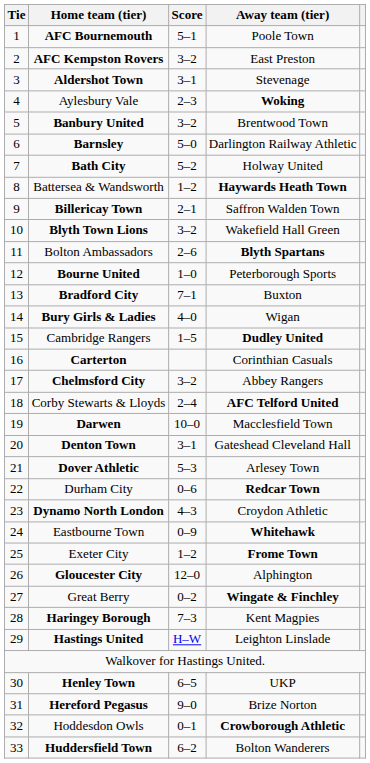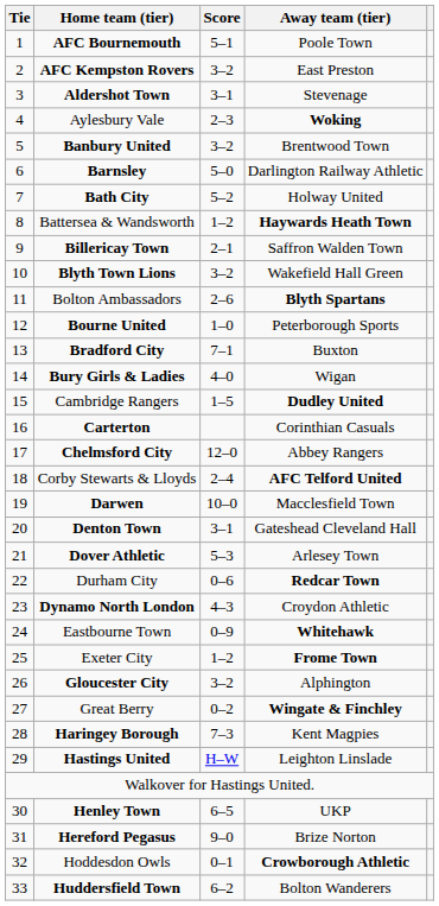Chelmsford City | Score: 3–2 -> 12–0
Gloucester City | Score: 12–0 -> 3–2
